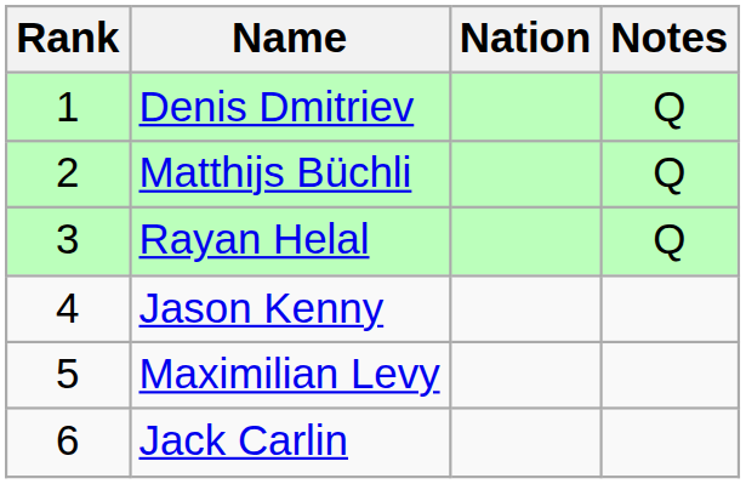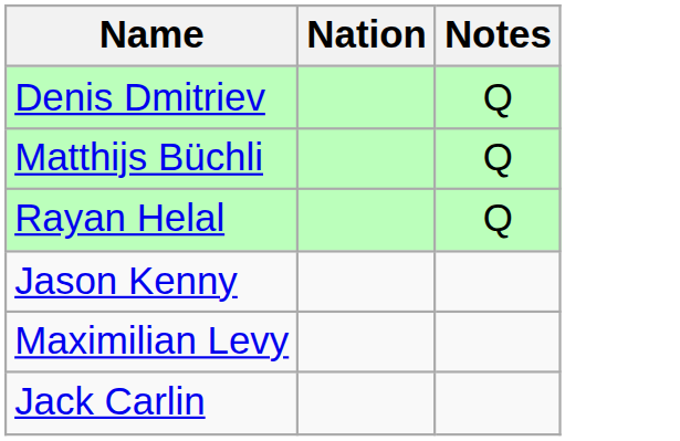- column: Rank | 1 | 2 | 3 | 4 | 5 | 6
